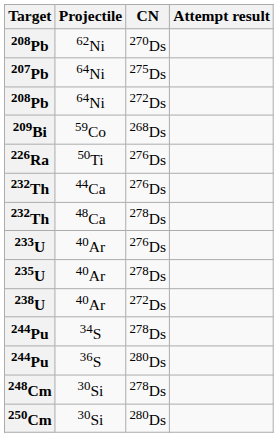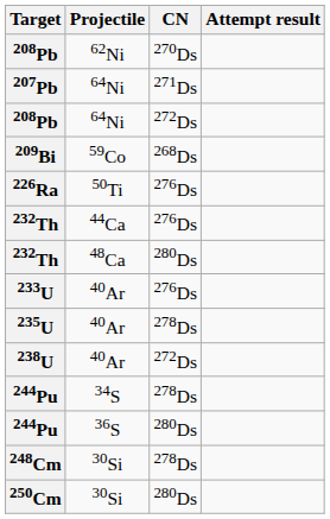207Pb | CN: 275Ds -> 271Ds
232Th / 48Ca | CN: 278Ds -> 280Ds
